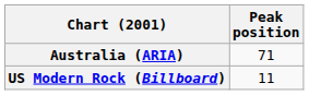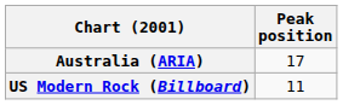Australia (ARIA) | Peak position: 71 -> 17
